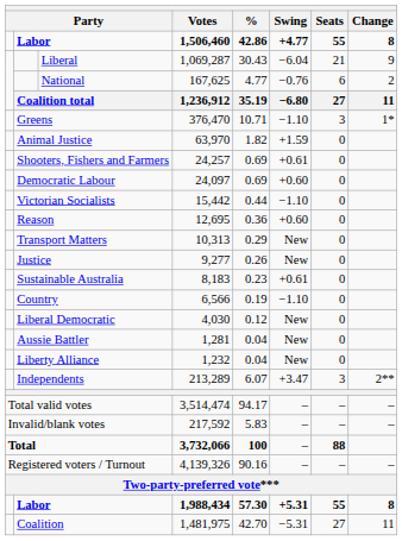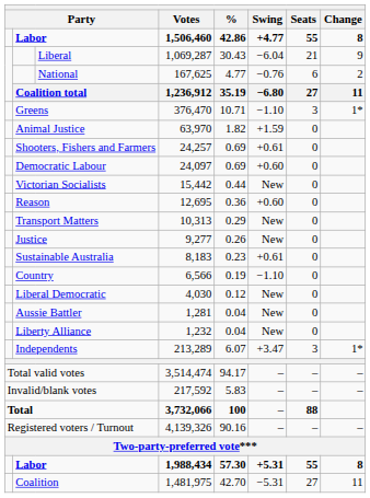Victorian Socialists | Swing: −1.10 -> New
Independents | Change: 2** -> 1*
